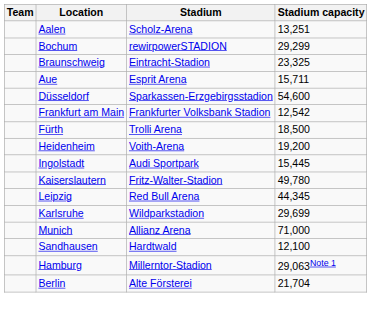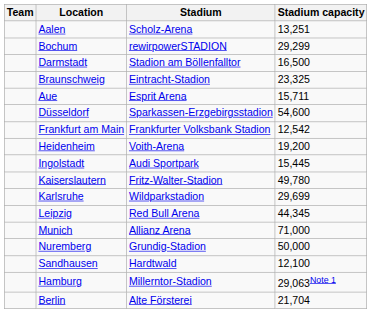+ row: Darmstadt | Stadion am Böllenfalltor | 16,500
- row: Fürth | Trolli Arena | 18,500
rows swapped: Karlsruhe <-> Leipzig
+ row: Nuremberg | Grundig-Stadion | 50,000
